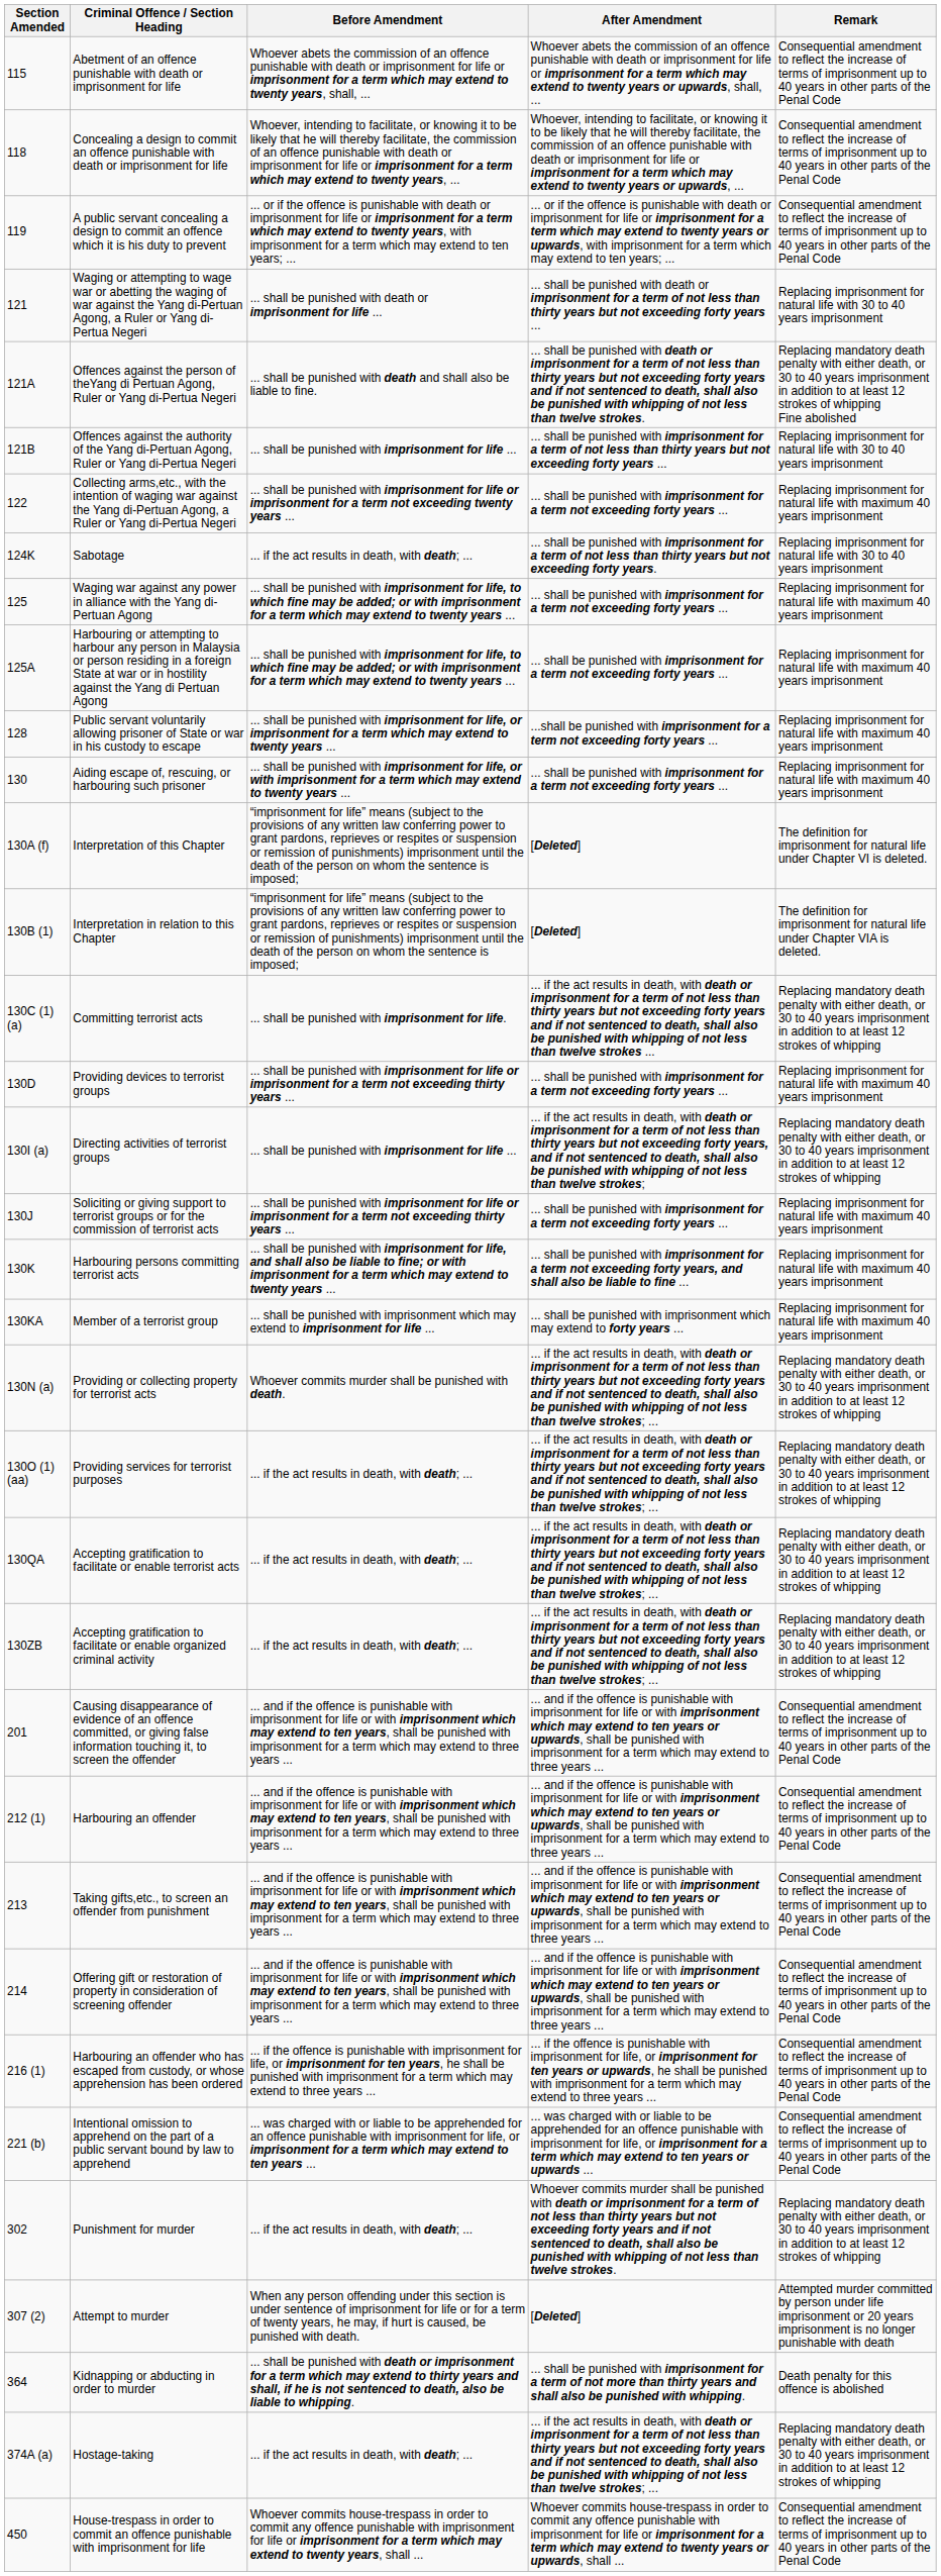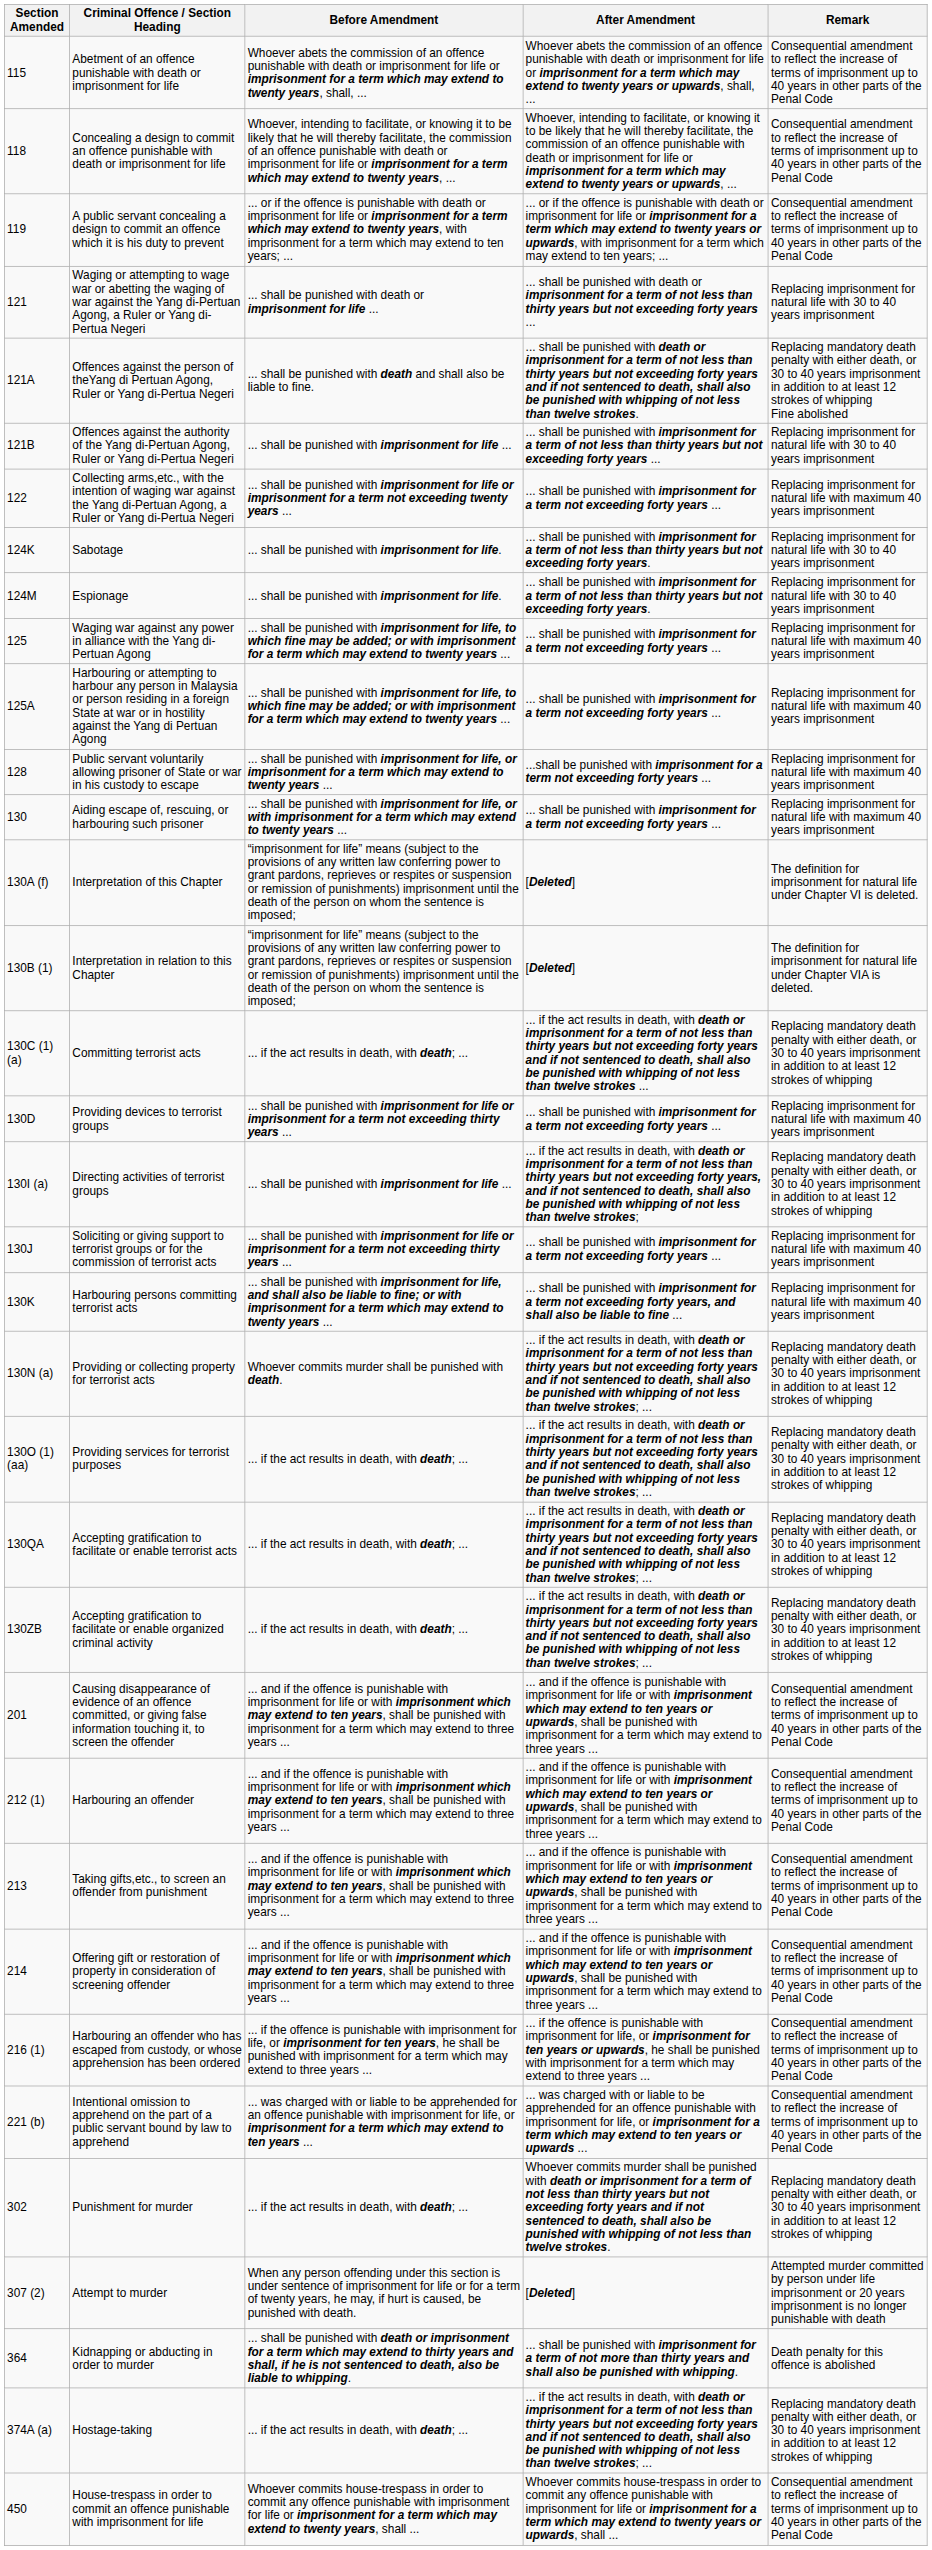Sabotage | Before Amendment: ... if the act results in death, with death; ... -> ... shall be punished with imprisonment for life.
+ row: 124M | Espionage | ... shall be punished with imprisonment for life. | ... shall be punished with imprisonment for a term of not less than thirty years but not exceeding forty years. | Replacing imprisonment for natural life with 30 to 40 years imprisonment
Committing terrorist acts | Before Amendment: ... shall be punished with imprisonment for life. -> ... if the act results in death, with death; ...
- row: 130KA | Member of a terrorist group | ... shall be punished with imprisonment which may extend to imprisonment for life ... | ... shall be punished with imprisonment which may extend to forty years ... | Replacing imprisonment for natural life with maximum 40 years imprisonment
